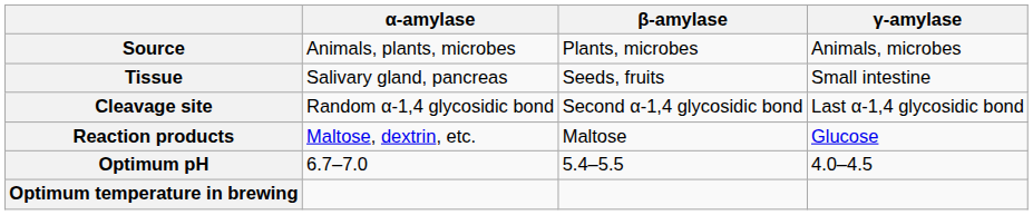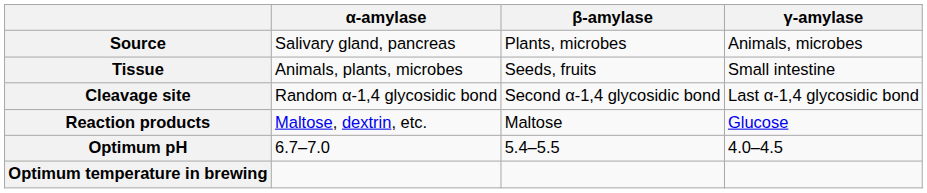Source | α-amylase: Animals, plants, microbes -> Salivary gland, pancreas
Tissue | α-amylase: Salivary gland, pancreas -> Animals, plants, microbes
